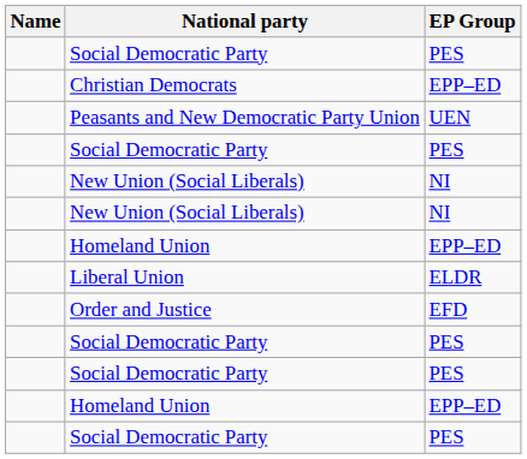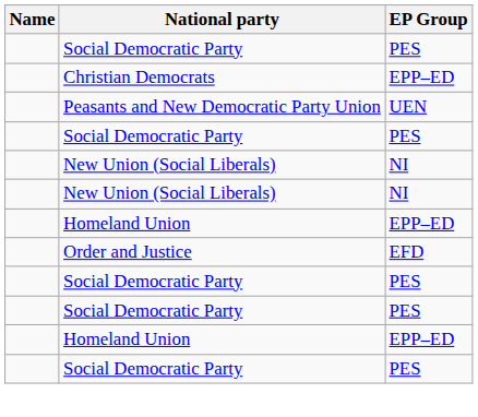- row: Liberal Union | ELDR
